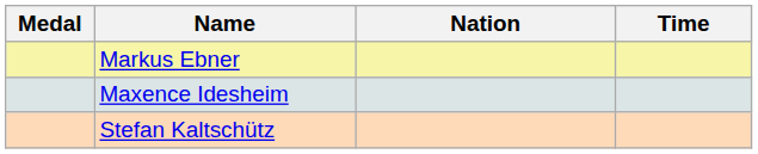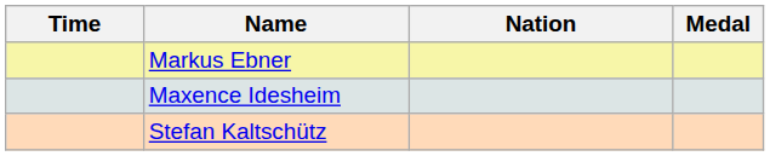columns swapped: Medal <-> Time
